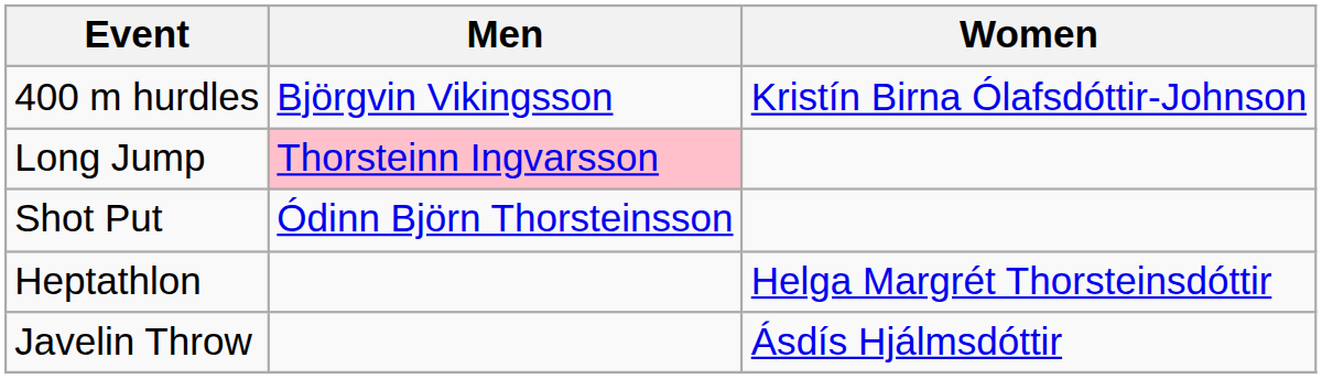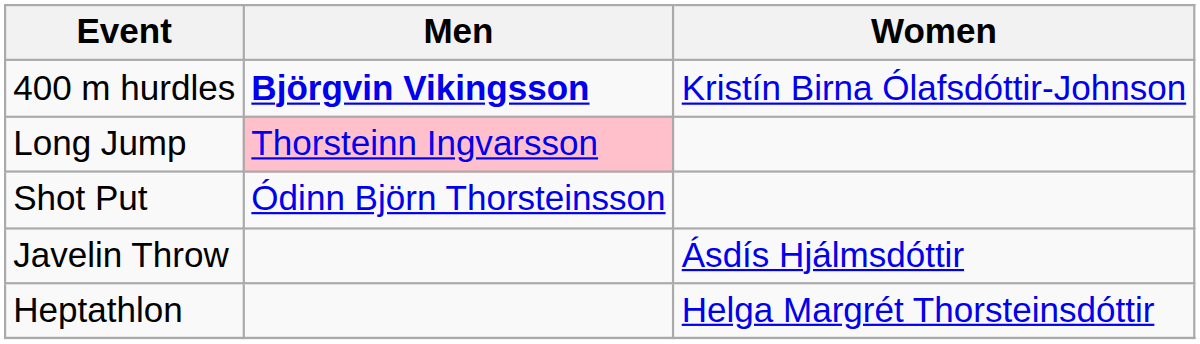400 m hurdles | Men: normal -> bold
rows swapped: Javelin Throw <-> Heptathlon
